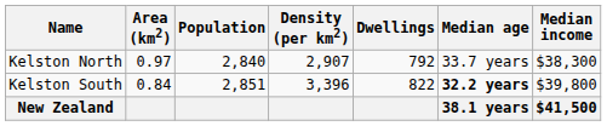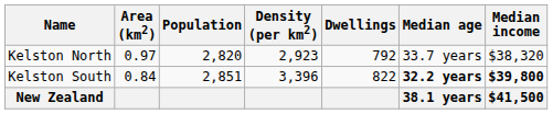Kelston North | Population: 2,840 -> 2,820
Kelston North | Density (per km2): 2,907 -> 2,923
Kelston North | Median income: $38,300 -> $38,320
Kelston South | Median income: normal -> bold
